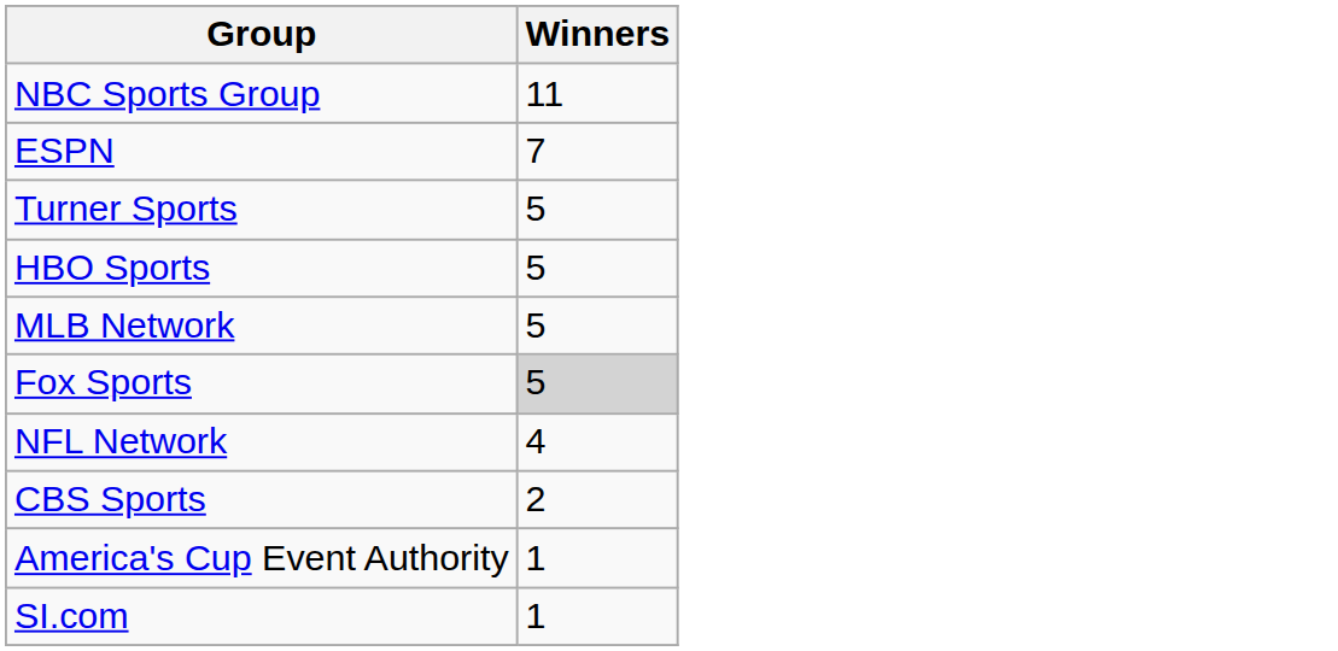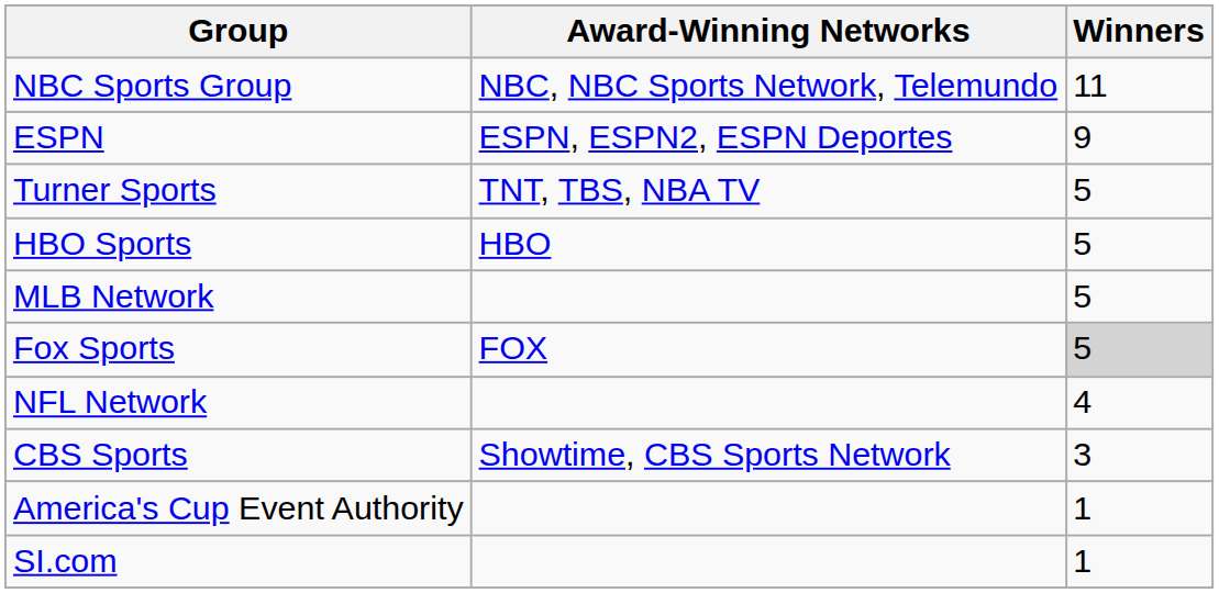+ column: Award-Winning Networks | NBC, NBC Sports Network, Telemundo | ESPN, ESPN2, ESPN Deportes | TNT, TBS, NBA TV | HBO | FOX | Showtime, CBS Sports Network
ESPN | Winners: 7 -> 9
CBS Sports | Winners: 2 -> 3
